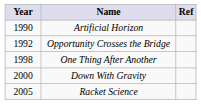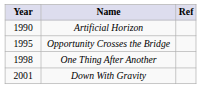Opportunity Crosses the Bridge | Year: 1992 -> 1995
Down With Gravity | Year: 2000 -> 2001
- row: 2005 | Racket Science
